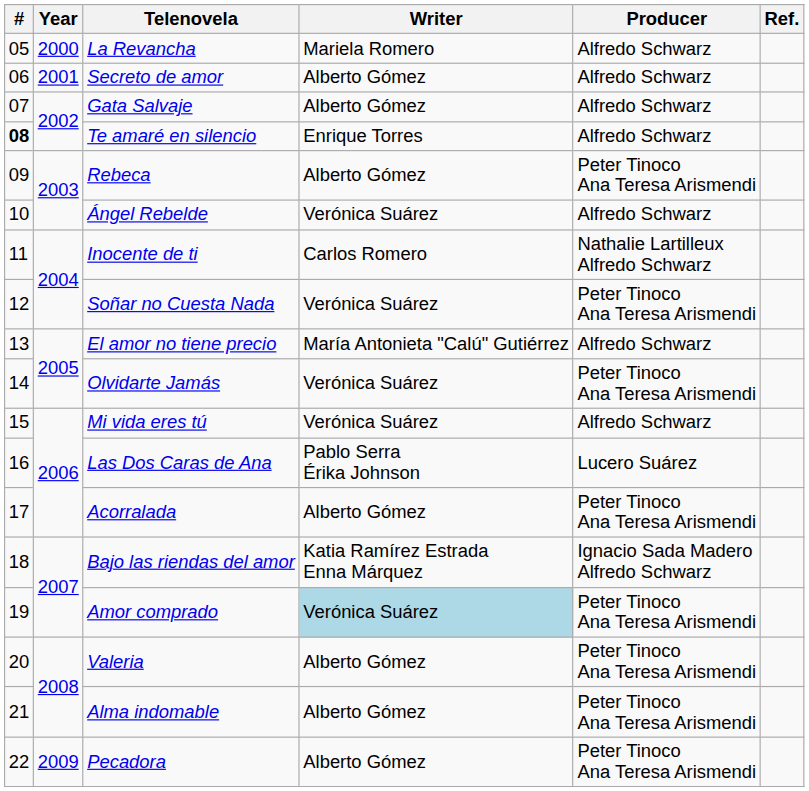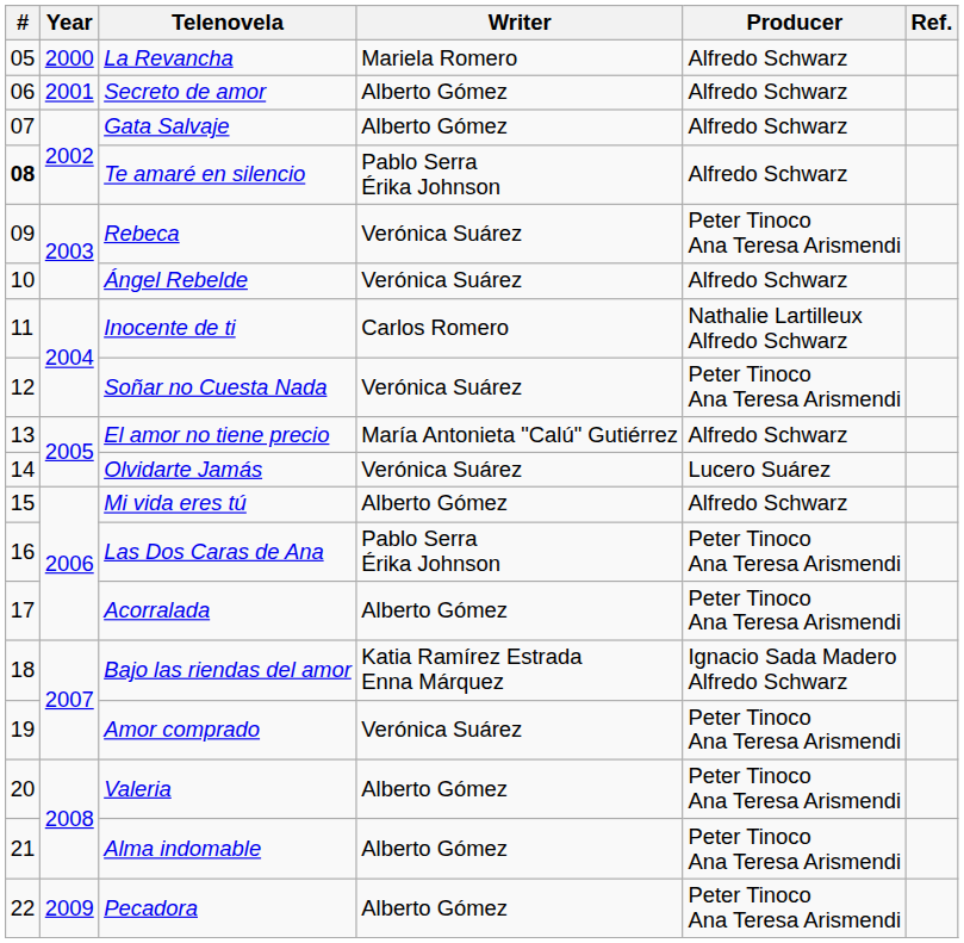Te amaré en silencio | Writer: Enrique Torres -> Pablo Serra Érika Johnson
Rebeca | Writer: Alberto Gómez -> Verónica Suárez
Olvidarte Jamás | Producer: Peter Tinoco Ana Teresa Arismendi -> Lucero Suárez
Mi vida eres tú | Writer: Verónica Suárez -> Alberto Gómez
Las Dos Caras de Ana | Producer: Lucero Suárez -> Peter Tinoco Ana Teresa Arismendi
Amor comprado | Writer: lightblue background -> no background
